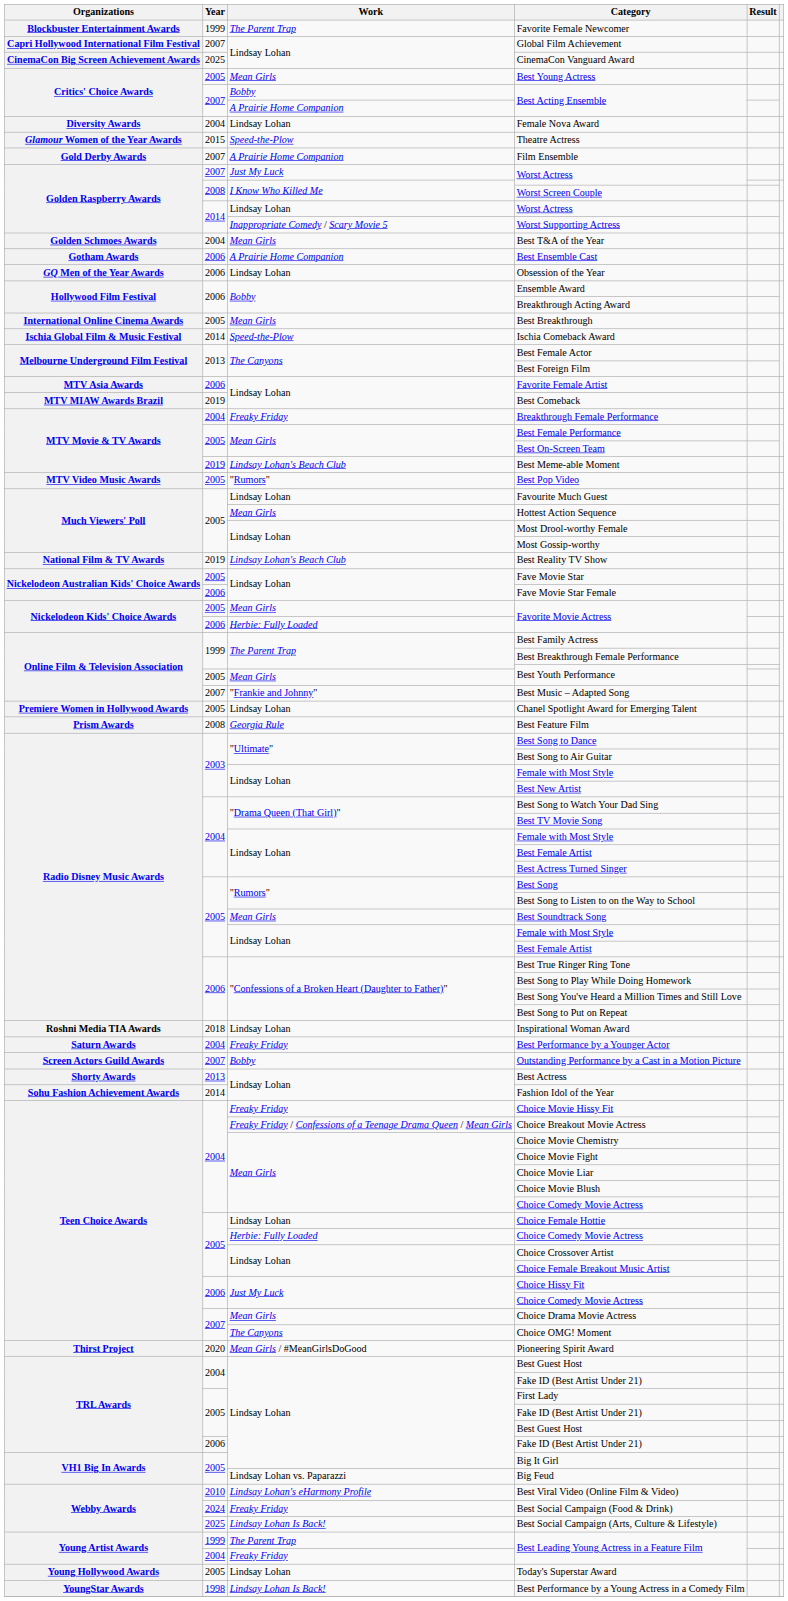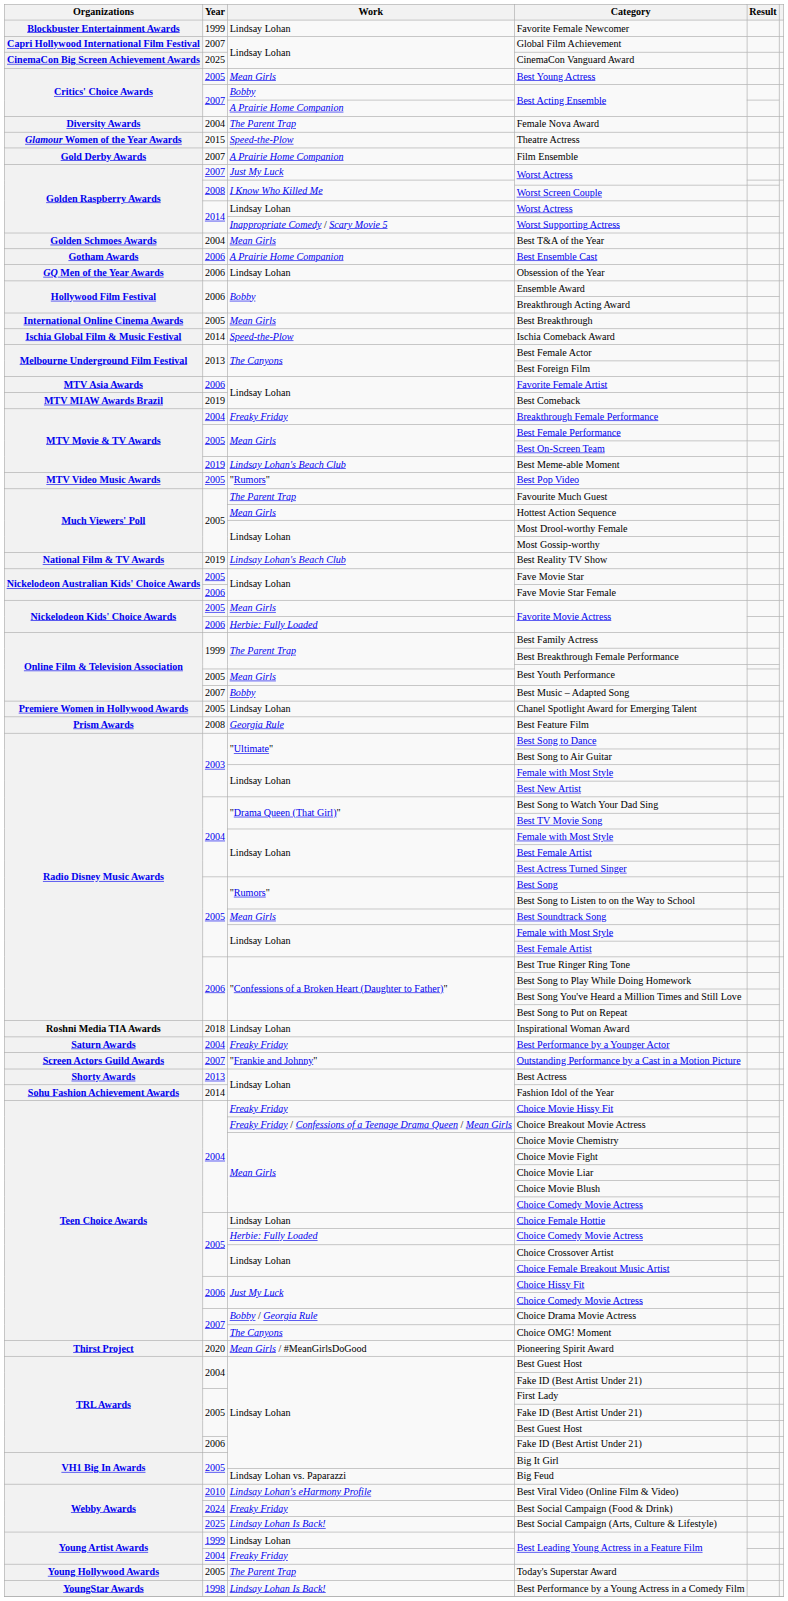Favorite Female Newcomer | Work: The Parent Trap -> Lindsay Lohan
Female Nova Award | Work: Lindsay Lohan -> The Parent Trap
Favourite Much Guest | Work: Lindsay Lohan -> The Parent Trap
Best Music – Adapted Song | Work: "Frankie and Johnny" -> Bobby
Outstanding Performance by a Cast in a Motion Picture | Work: Bobby -> "Frankie and Johnny"
Choice Drama Movie Actress | Work: Mean Girls -> Bobby / Georgia Rule
1999 / Best Leading Young Actress in a Feature Film | Work: The Parent Trap -> Lindsay Lohan
Today's Superstar Award | Work: Lindsay Lohan -> The Parent Trap
